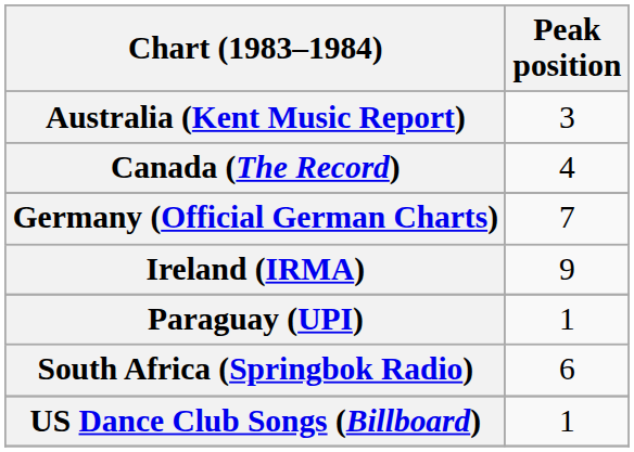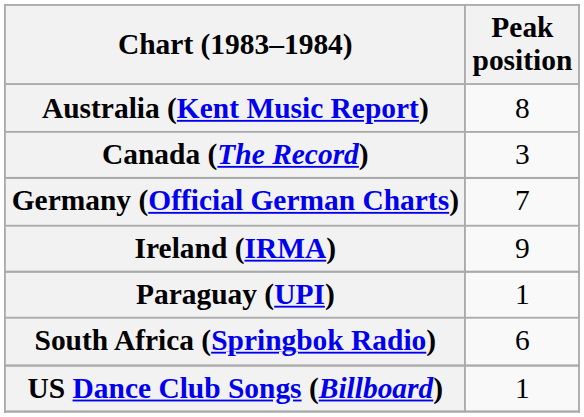Australia (Kent Music Report) | Peak position: 3 -> 8
Canada (The Record) | Peak position: 4 -> 3
